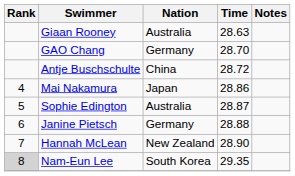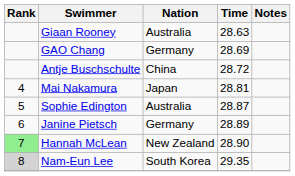GAO Chang | Time: 28.70 -> 28.69
Mai Nakamura | Time: 28.86 -> 28.81
Janine Pietsch | Time: 28.88 -> 28.89
Hannah McLean | Rank: no background -> lightgreen background
